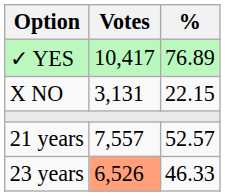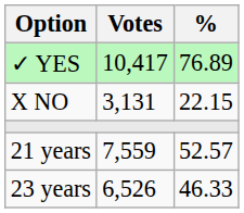21 years | Votes: 7,557 -> 7,559
23 years | Votes: lightsalmon background -> no background
